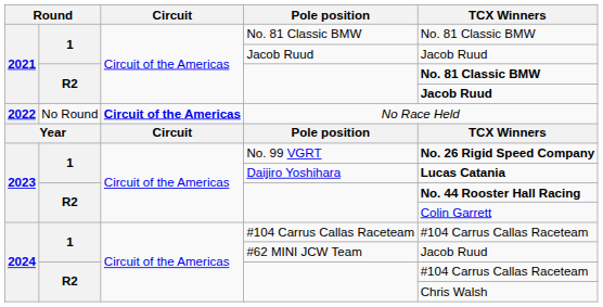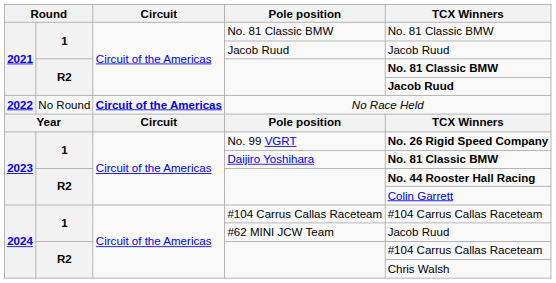Daijiro Yoshihara | TCX Winners: Lucas Catania -> No. 81 Classic BMW
